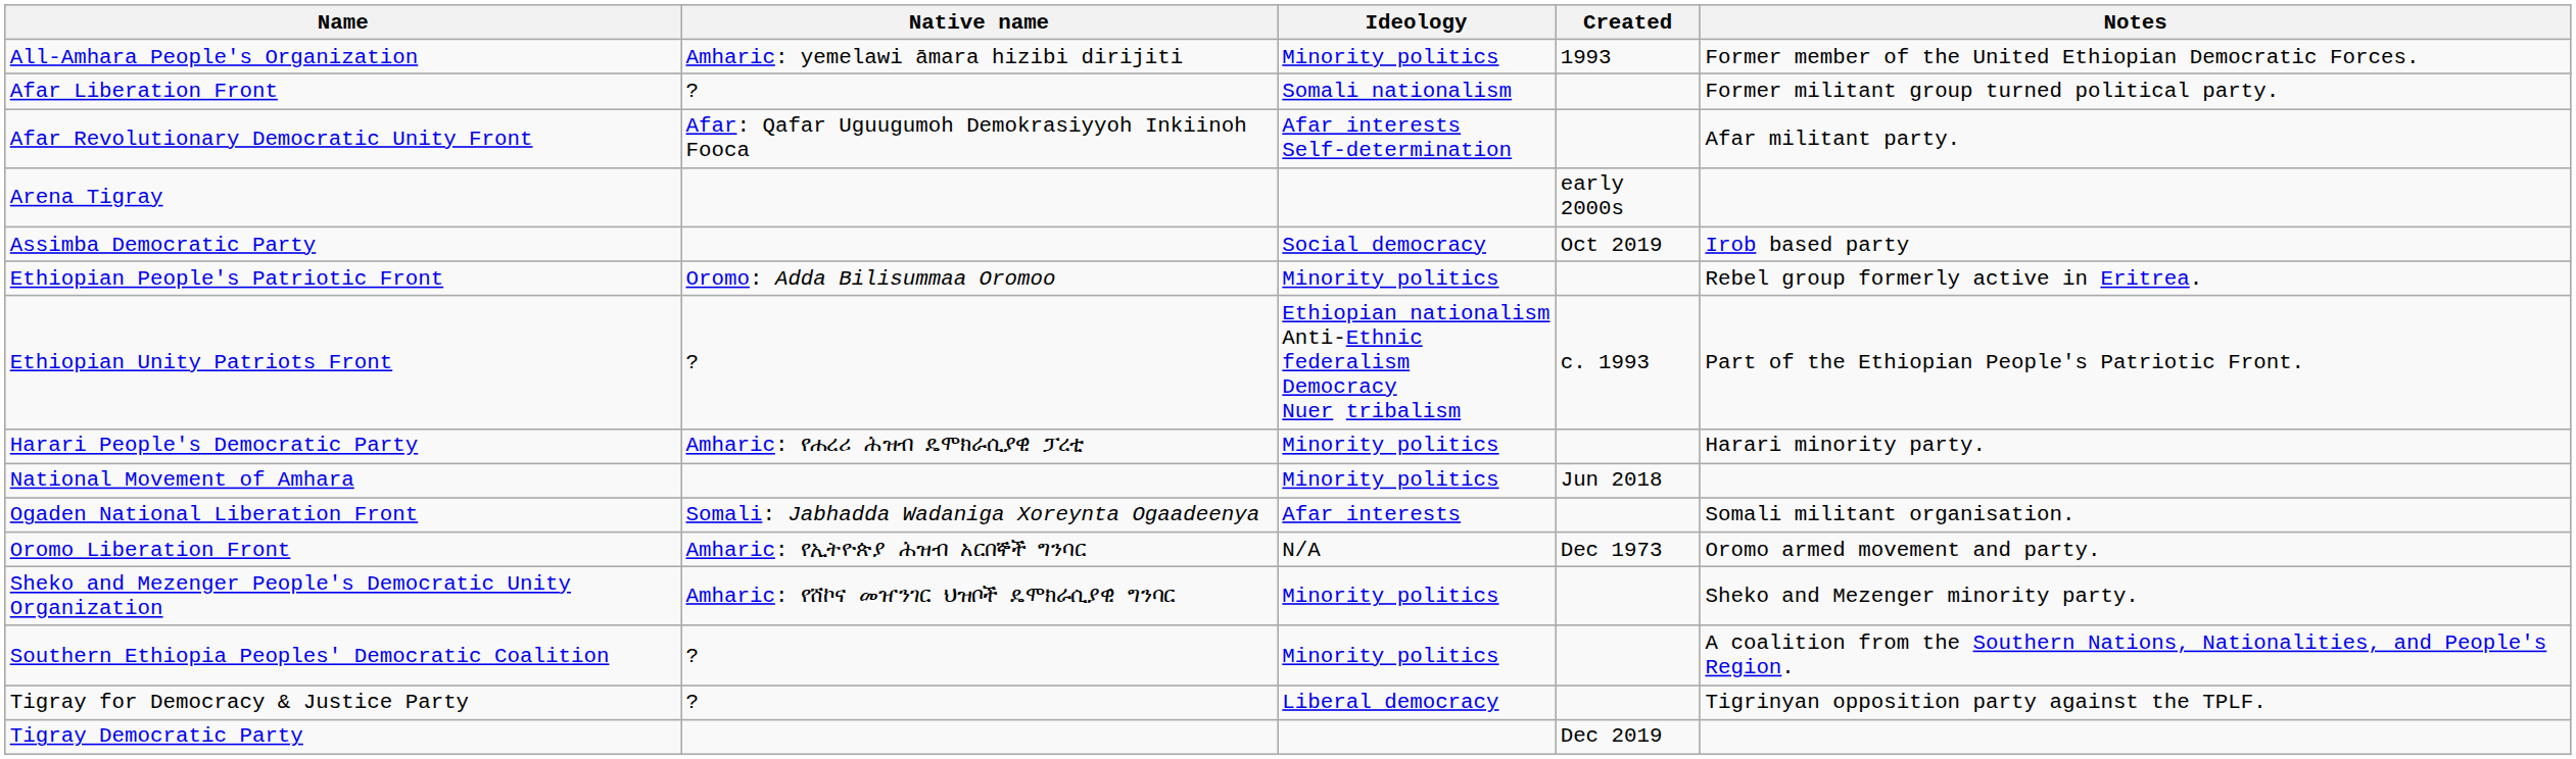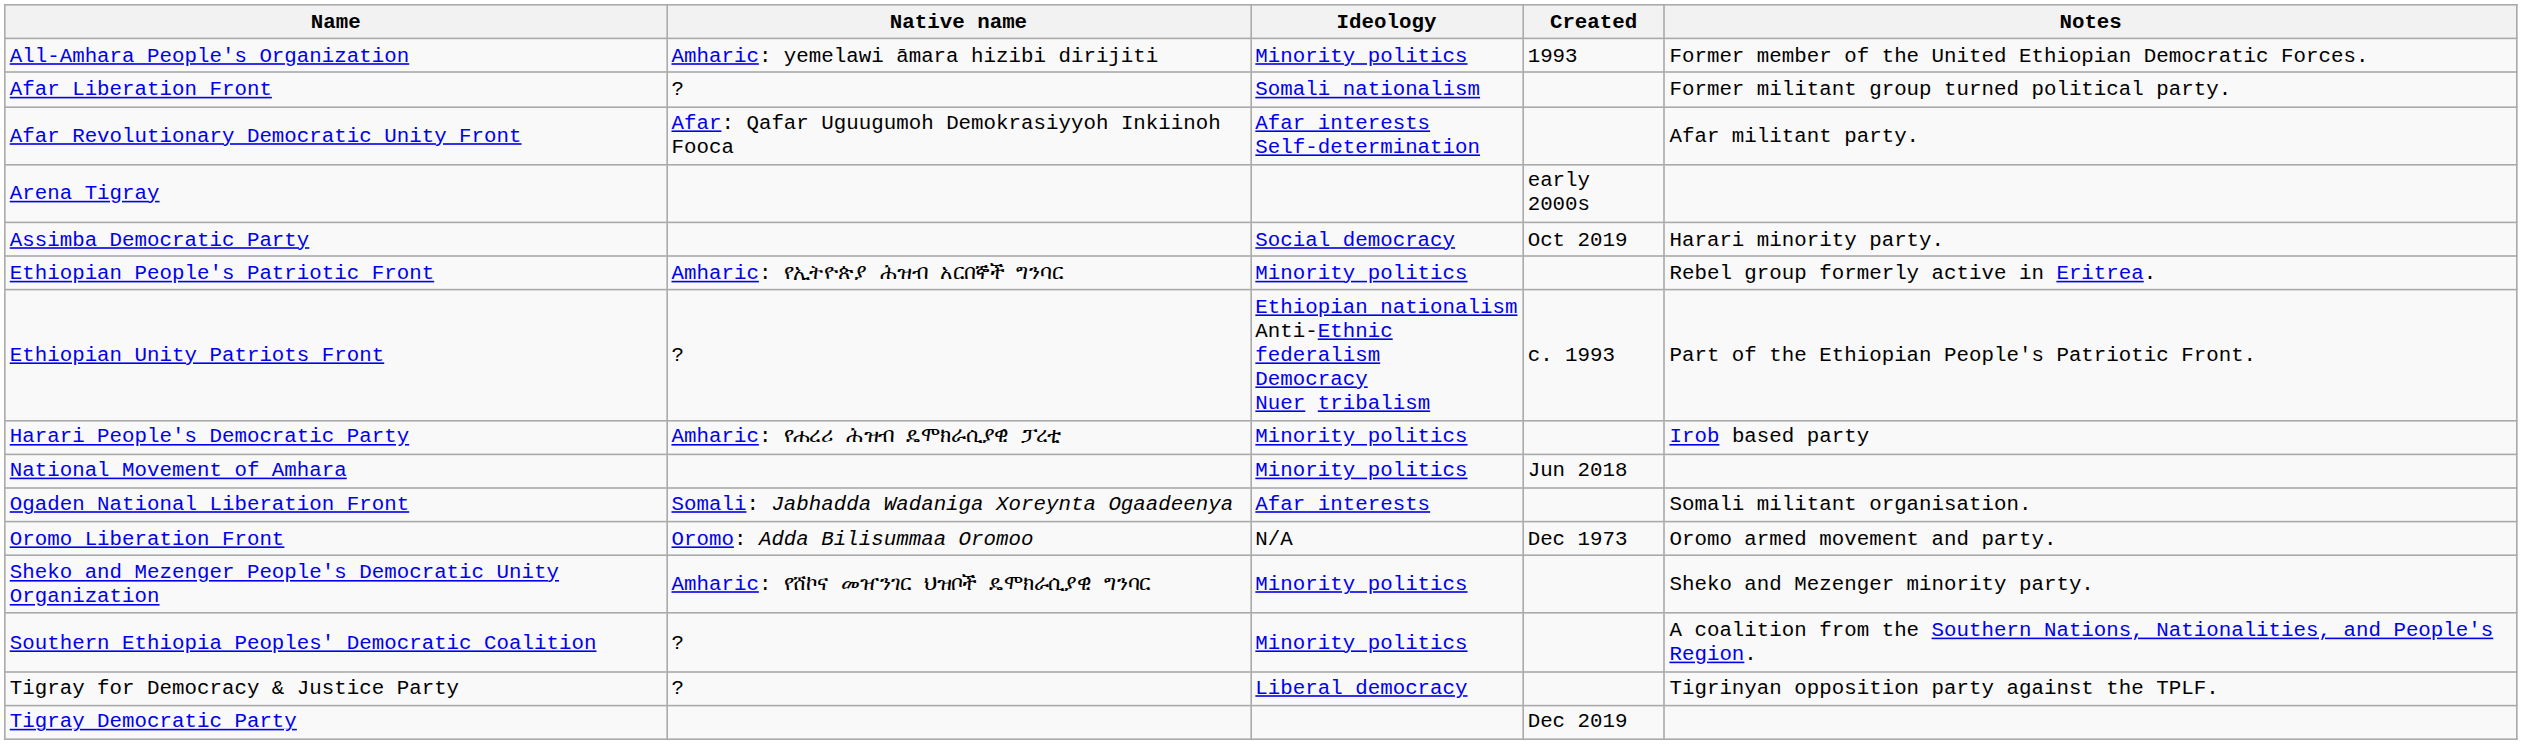Assimba Democratic Party | Notes: Irob based party -> Harari minority party.
Ethiopian People's Patriotic Front | Native name: Oromo: Adda Bilisummaa Oromoo -> Amharic: የኢትዮጵያ ሕዝብ አርበኞች ግንባር
Harari People's Democratic Party | Notes: Harari minority party. -> Irob based party
Oromo Liberation Front | Native name: Amharic: የኢትዮጵያ ሕዝብ አርበኞች ግንባር -> Oromo: Adda Bilisummaa Oromoo
